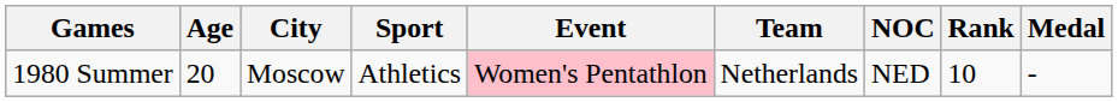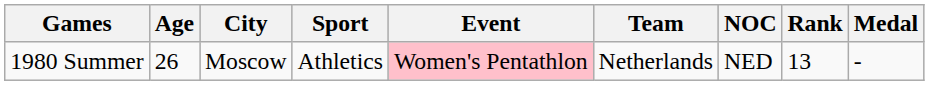1980 Summer | Age: 20 -> 26
1980 Summer | Rank: 10 -> 13
